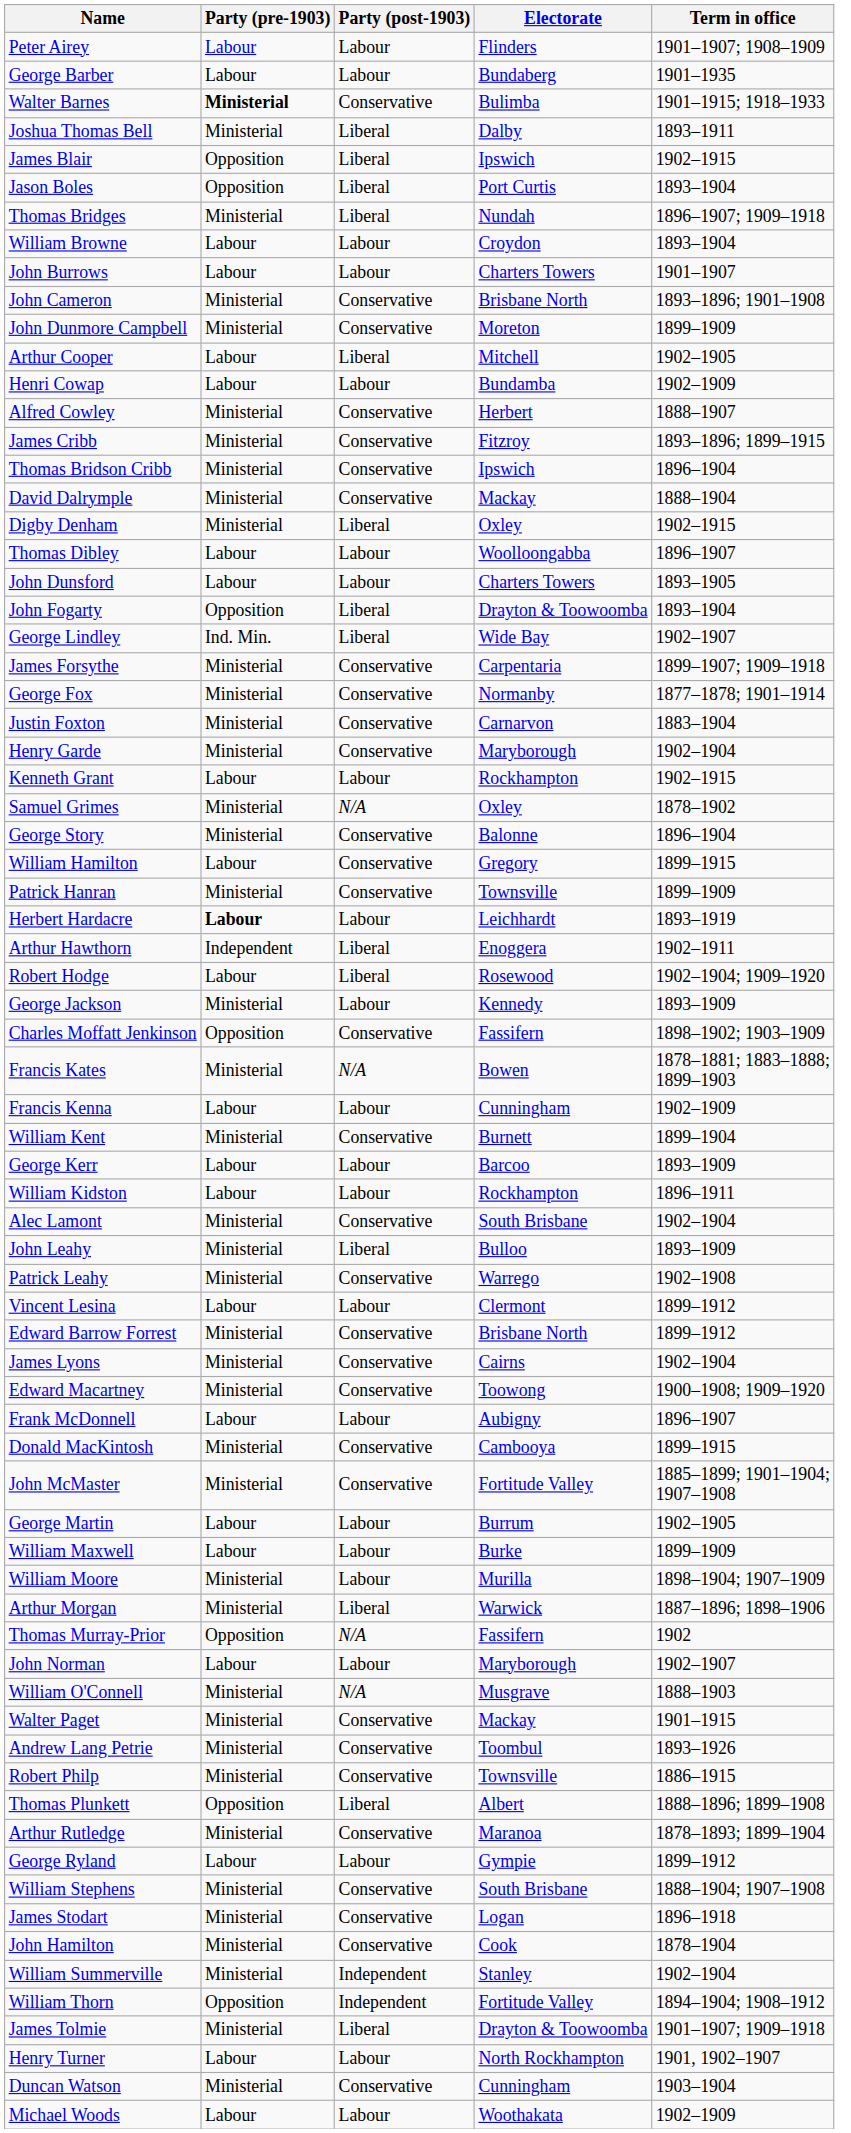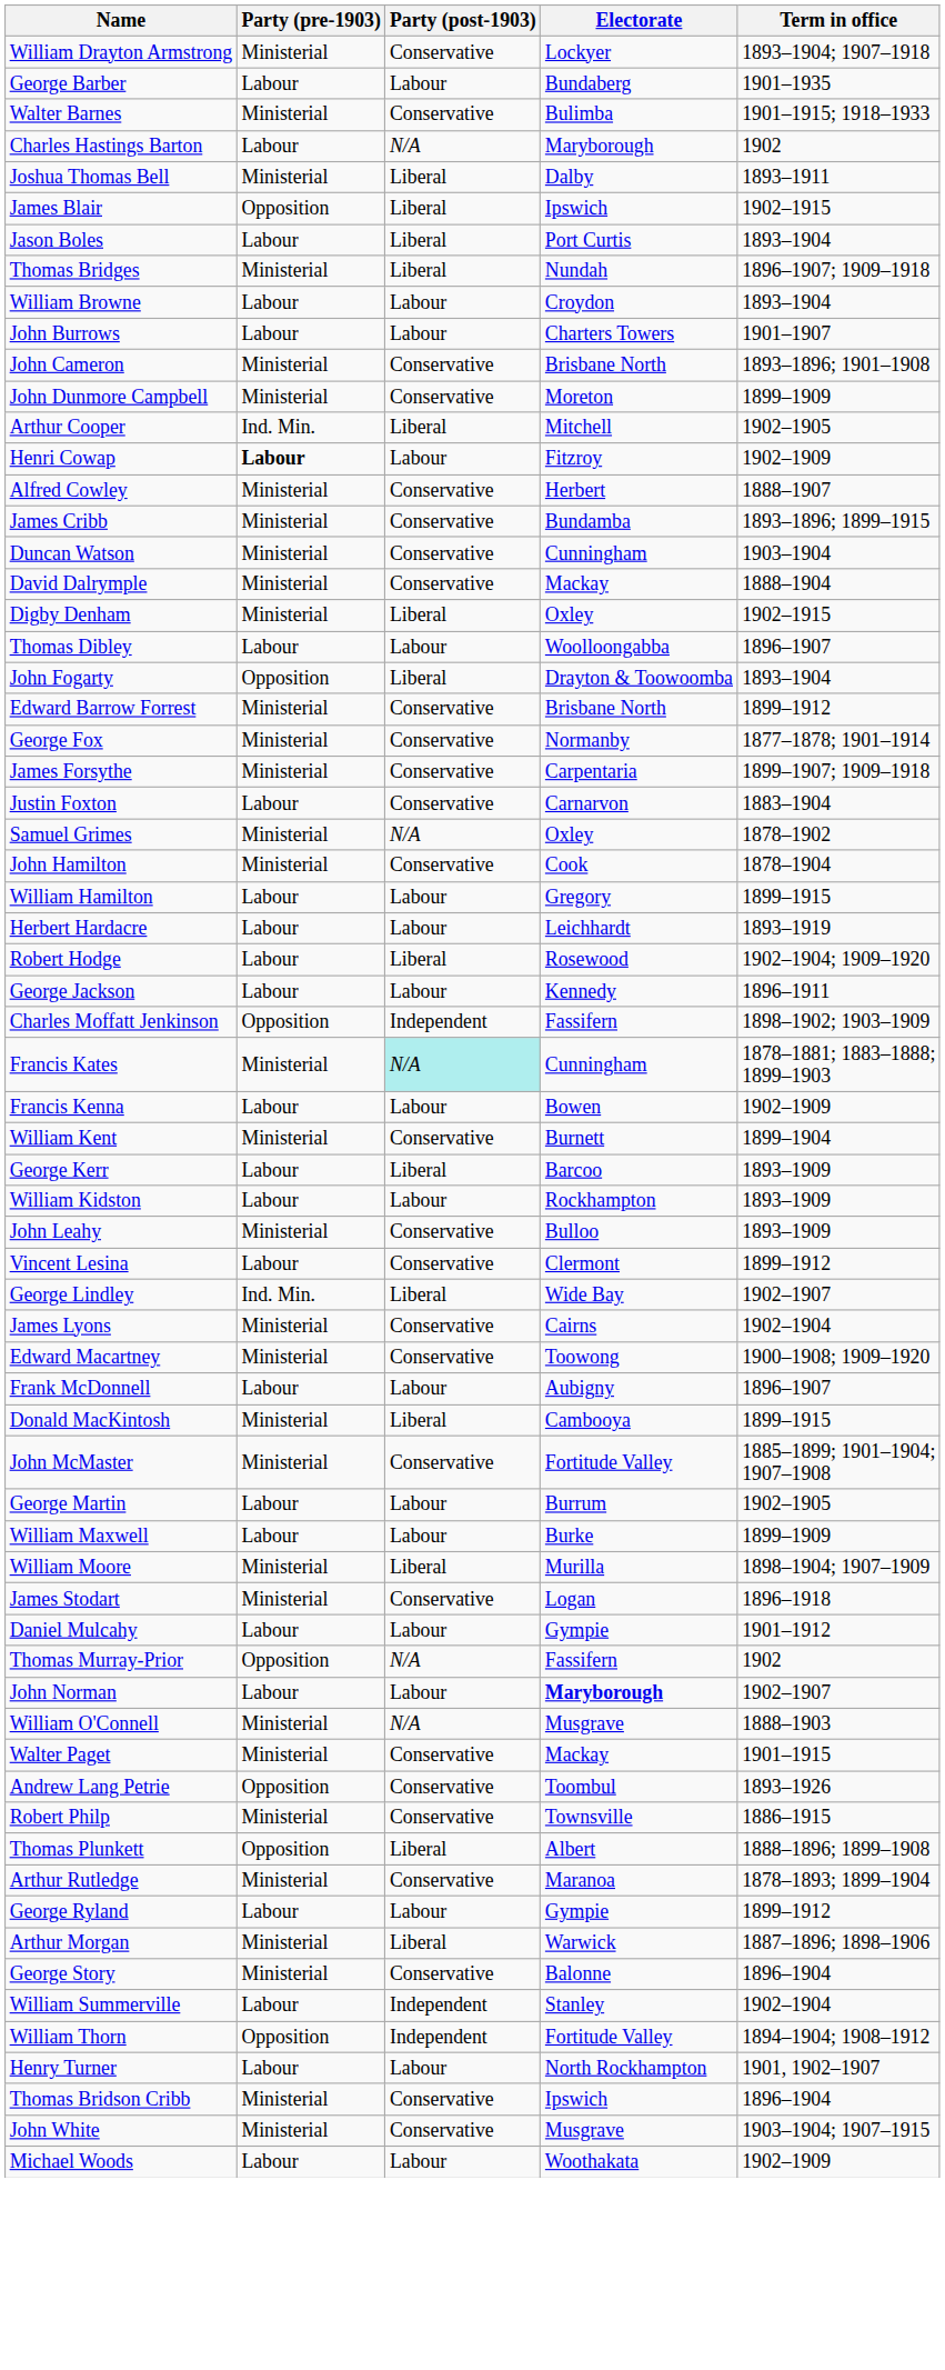- row: Peter Airey | Labour | Labour | Flinders | 1901–1907; 1908–1909
+ row: William Drayton Armstrong | Ministerial | Conservative | Lockyer | 1893–1904; 1907–1918
Walter Barnes | Party (pre-1903): bold -> normal
+ row: Charles Hastings Barton | Labour | N/A | Maryborough | 1902
Jason Boles | Party (pre-1903): Opposition -> Labour
Arthur Cooper | Party (pre-1903): Labour -> Ind. Min.
Henri Cowap | Party (pre-1903): normal -> bold
Henri Cowap | Electorate: Bundamba -> Fitzroy
James Cribb | Electorate: Fitzroy -> Bundamba
rows swapped: Thomas Bridson Cribb <-> Duncan Watson
- row: John Dunsford | Labour | Labour | Charters Towers | 1893–1905
rows swapped: Edward Barrow Forrest <-> George Lindley
rows swapped: James Forsythe <-> George Fox
Justin Foxton | Party (pre-1903): Ministerial -> Labour
- row: Henry Garde | Ministerial | Conservative | Maryborough | 1902–1904
- row: Kenneth Grant | Labour | Labour | Rockhampton | 1902–1915
rows swapped: John Hamilton <-> George Story
William Hamilton | Party (post-1903): Conservative -> Labour
- row: Patrick Hanran | Ministerial | Conservative | Townsville | 1899–1909
Herbert Hardacre | Party (pre-1903): bold -> normal
- row: Arthur Hawthorn | Independent | Liberal | Enoggera | 1902–1911
George Jackson | Party (pre-1903): Ministerial -> Labour
George Jackson | Term in office: 1893–1909 -> 1896–1911
Charles Moffatt Jenkinson | Party (post-1903): Conservative -> Independent
Francis Kates | Party (post-1903): no background -> paleturquoise background
Francis Kates | Electorate: Bowen -> Cunningham
Francis Kenna | Electorate: Cunningham -> Bowen
George Kerr | Party (post-1903): Labour -> Liberal
William Kidston | Term in office: 1896–1911 -> 1893–1909
- row: Alec Lamont | Ministerial | Conservative | South Brisbane | 1902–1904
John Leahy | Party (post-1903): Liberal -> Conservative
- row: Patrick Leahy | Ministerial | Conservative | Warrego | 1902–1908
Vincent Lesina | Party (post-1903): Labour -> Conservative
Donald MacKintosh | Party (post-1903): Conservative -> Liberal
William Moore | Party (post-1903): Labour -> Liberal
rows swapped: Arthur Morgan <-> James Stodart
+ row: Daniel Mulcahy | Labour | Labour | Gympie | 1901–1912
John Norman | Electorate: normal -> bold
Andrew Lang Petrie | Party (pre-1903): Ministerial -> Opposition
- row: William Stephens | Ministerial | Conservative | South Brisbane | 1888–1904; 1907–1908
William Summerville | Party (pre-1903): Ministerial -> Labour
- row: James Tolmie | Ministerial | Liberal | Drayton & Toowoomba | 1901–1907; 1909–1918
+ row: John White | Ministerial | Conservative | Musgrave | 1903–1904; 1907–1915
